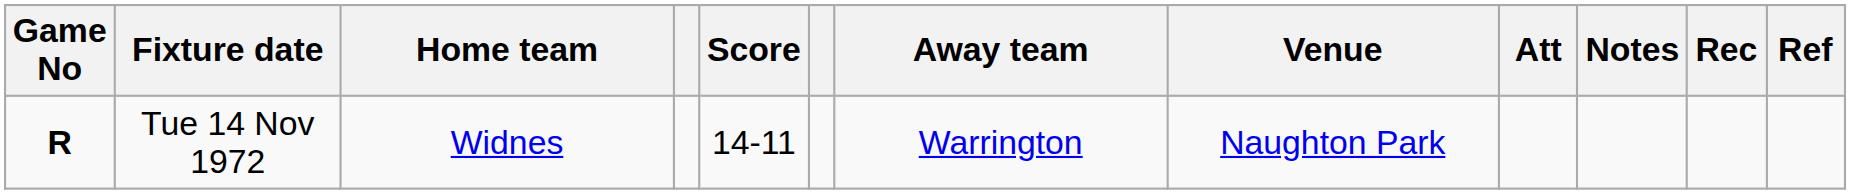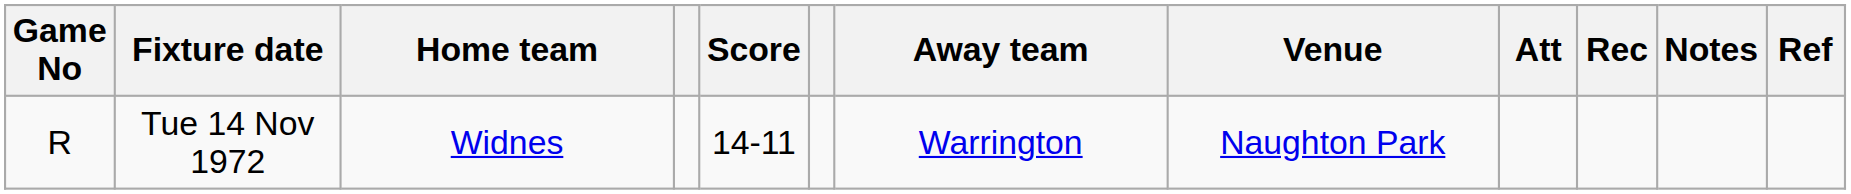columns swapped: Rec <-> Notes
Tue 14 Nov 1972 | Game No: bold -> normal
